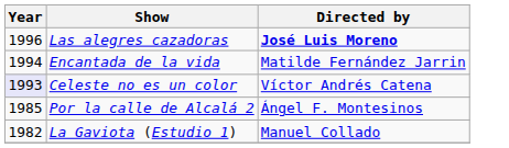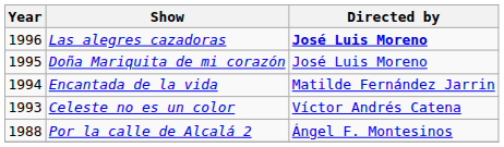+ row: 1995 | Doña Mariquita de mi corazón | José Luis Moreno
Celeste no es un color | Year: lavender background -> no background
Por la calle de Alcalá 2 | Year: 1985 -> 1988
- row: 1982 | La Gaviota (Estudio 1) | Manuel Collado
